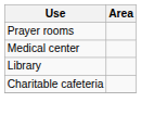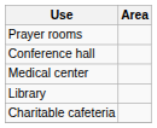+ row: Conference hall
